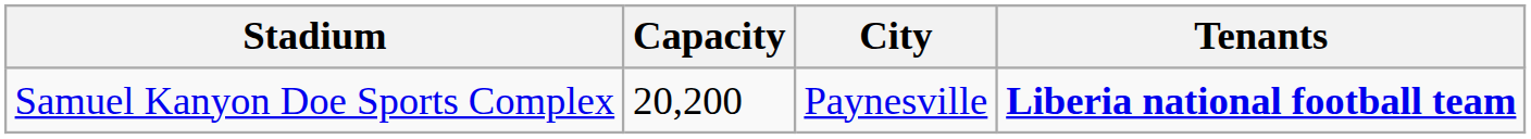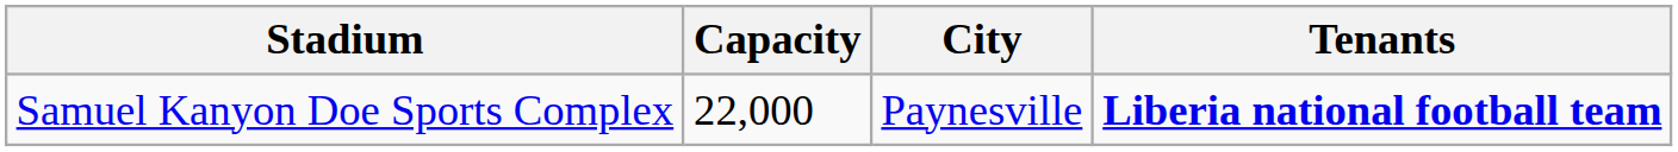Samuel Kanyon Doe Sports Complex | Capacity: 20,200 -> 22,000
